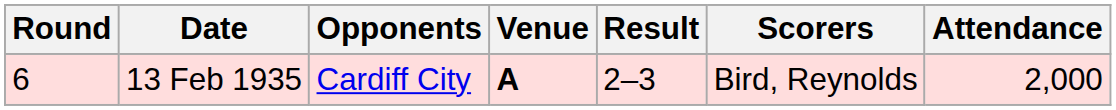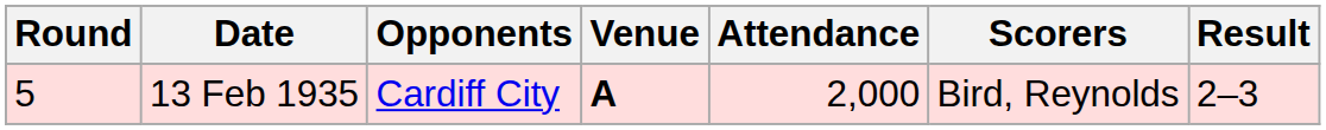columns swapped: Result <-> Attendance
13 Feb 1935 | Round: 6 -> 5
